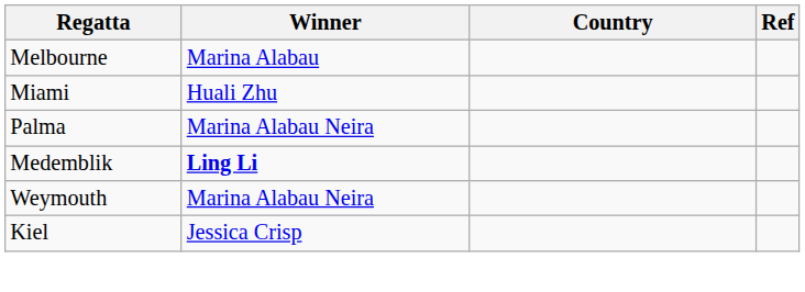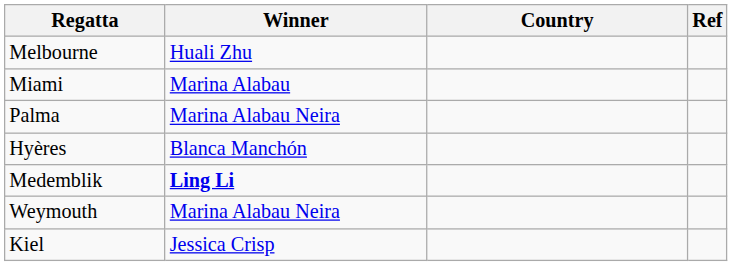Melbourne | Winner: Marina Alabau -> Huali Zhu
Miami | Winner: Huali Zhu -> Marina Alabau
+ row: Hyères | Blanca Manchón
